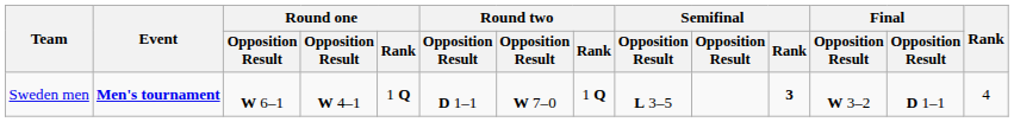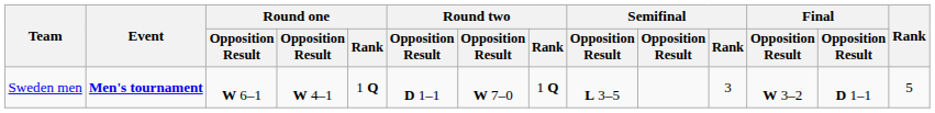Sweden men | Semifinal / Rank: bold -> normal
Sweden men | Rank: 4 -> 5
